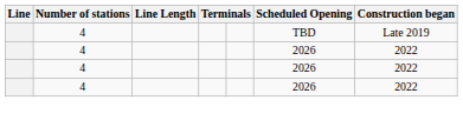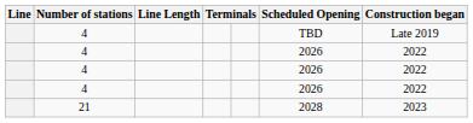+ row: 21 | 2028 | 2023
